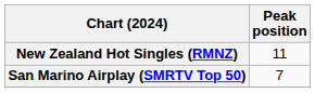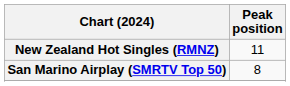San Marino Airplay (SMRTV Top 50) | Peak position: 7 -> 8
